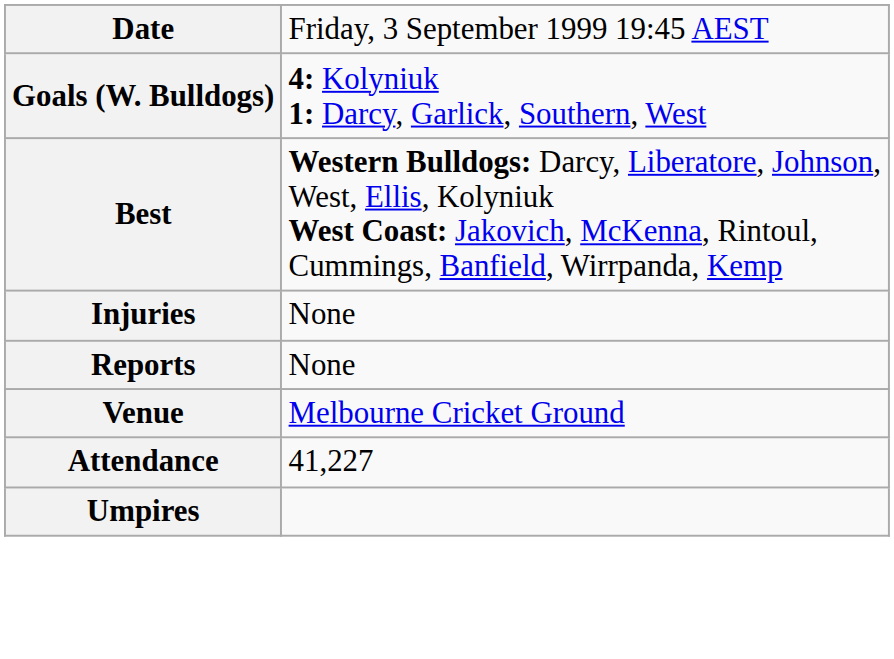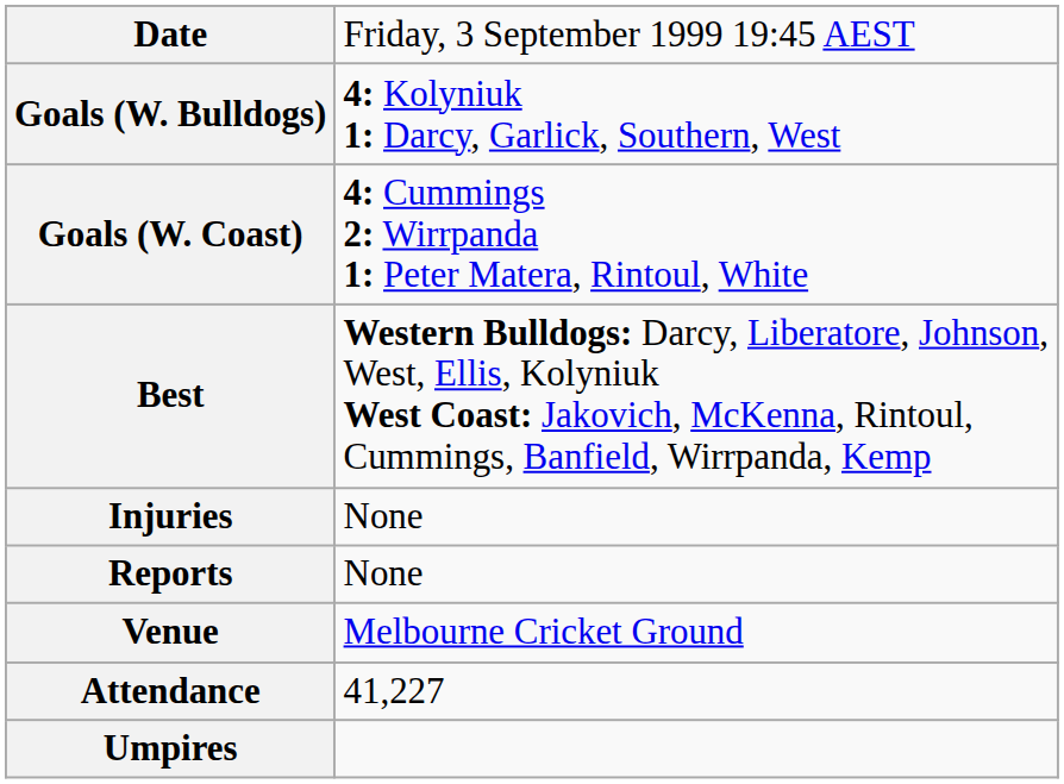+ row: Goals (W. Coast) | 4: Cummings 2: Wirrpanda 1: Peter Matera, Rintoul, White
